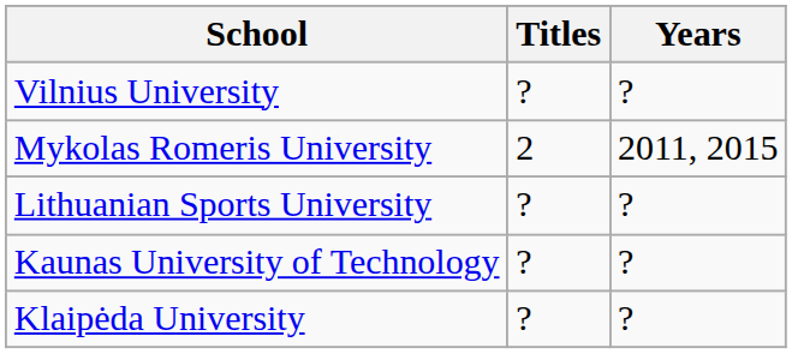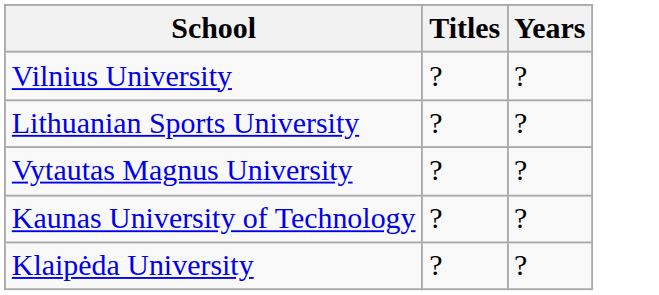- row: Mykolas Romeris University | 2 | 2011, 2015
+ row: Vytautas Magnus University | ? | ?
